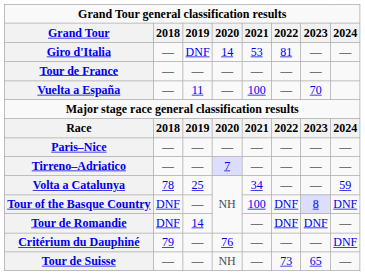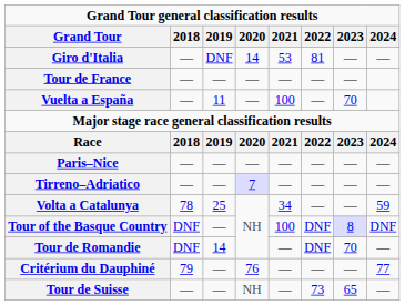Tour de Romandie | 2023: DNF -> 70
Critérium du Dauphiné | 2024: DNF -> 77
